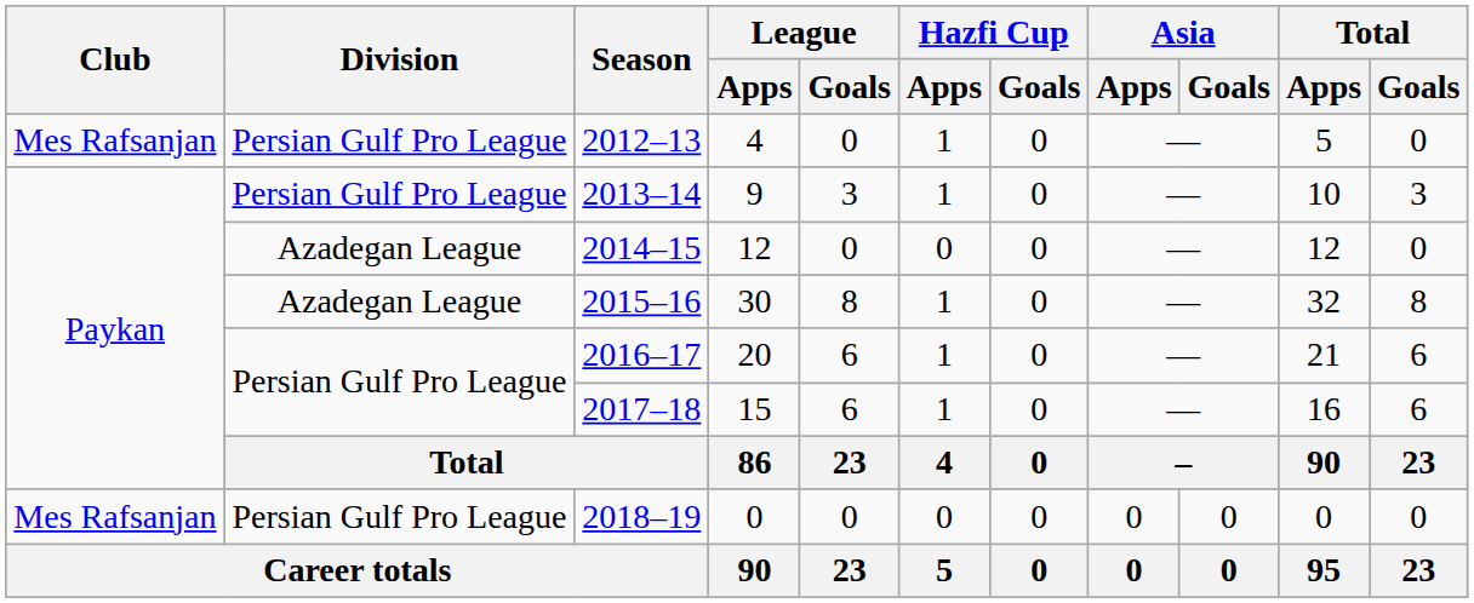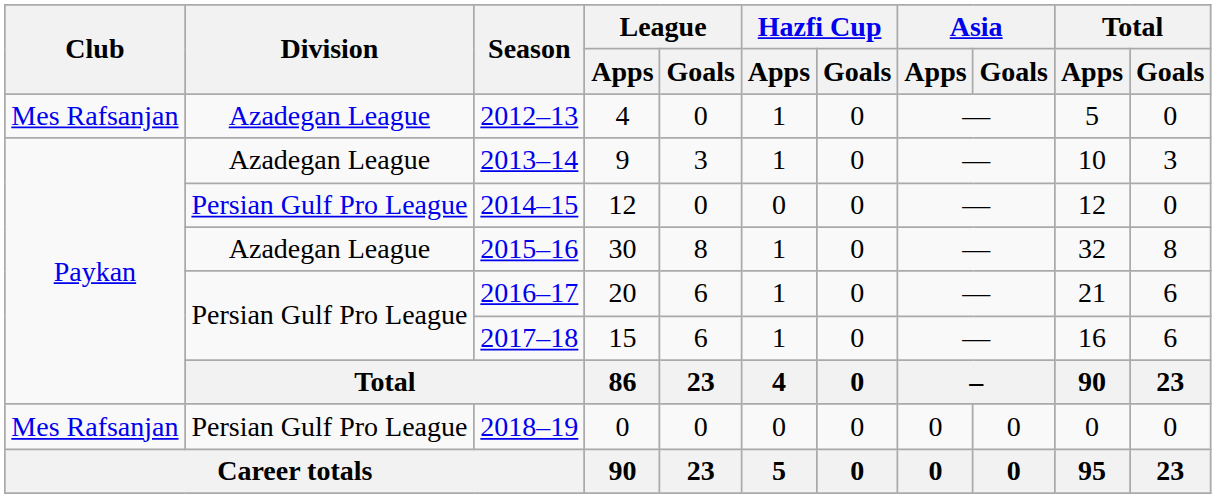2012–13 | Division: Persian Gulf Pro League -> Azadegan League
2013–14 | Division: Persian Gulf Pro League -> Azadegan League
2014–15 | Division: Azadegan League -> Persian Gulf Pro League
